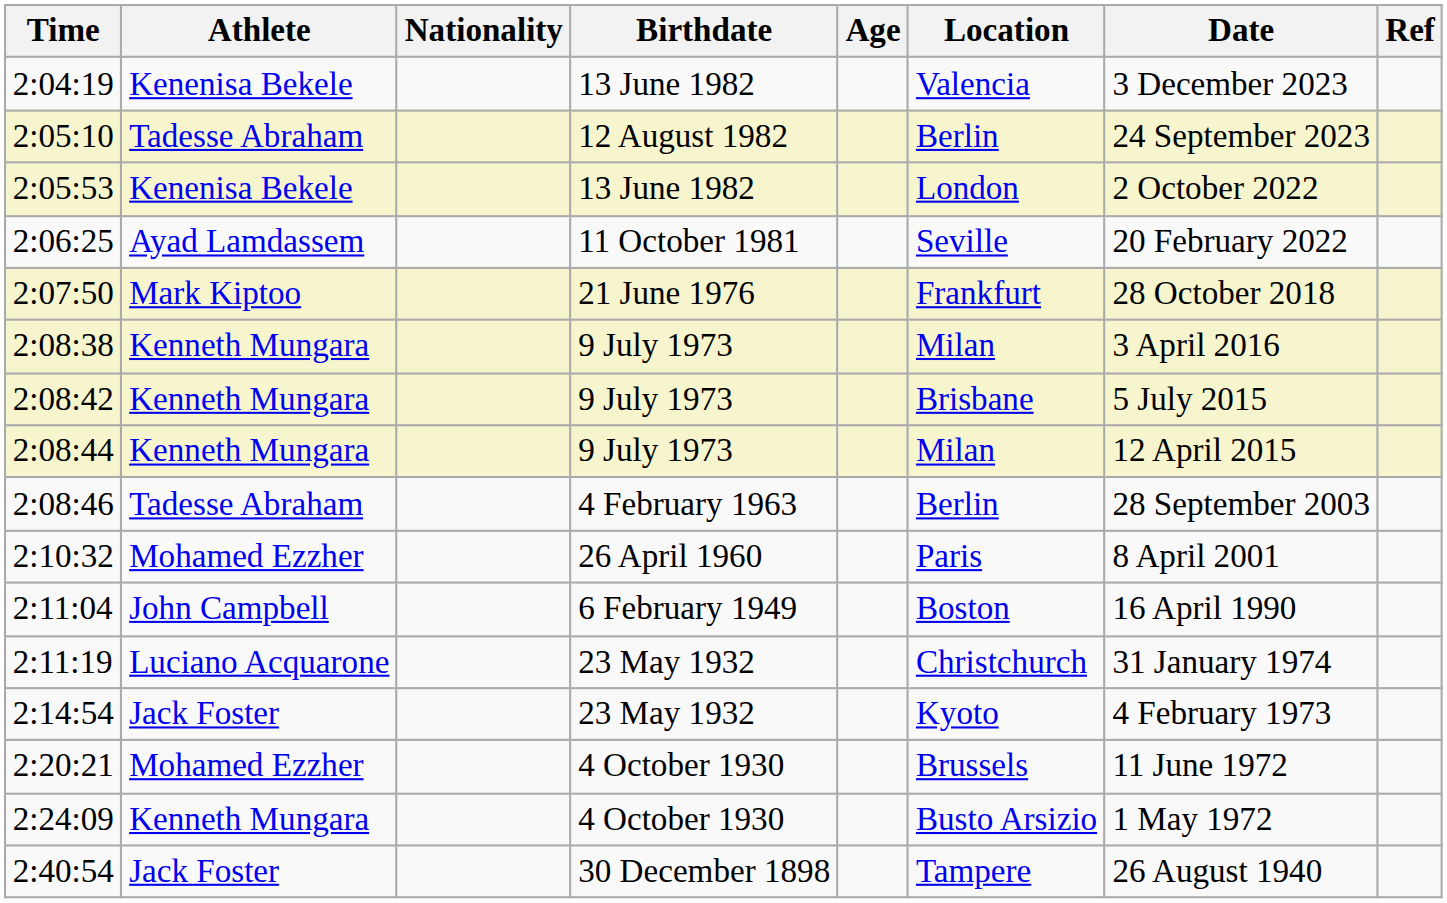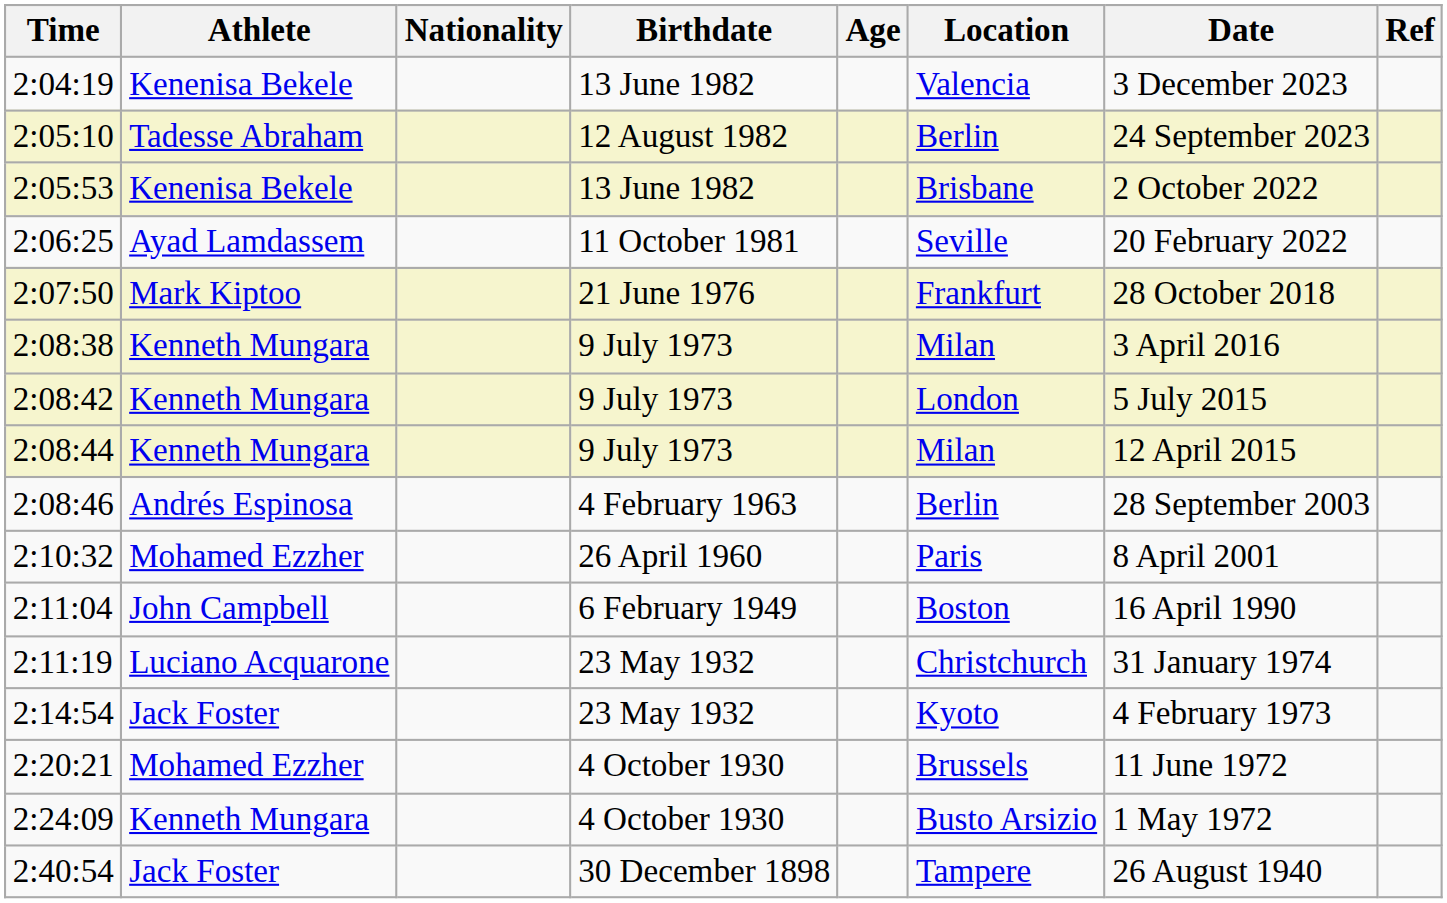2:05:53 | Location: London -> Brisbane
2:08:42 | Location: Brisbane -> London
2:08:46 | Athlete: Tadesse Abraham -> Andrés Espinosa
